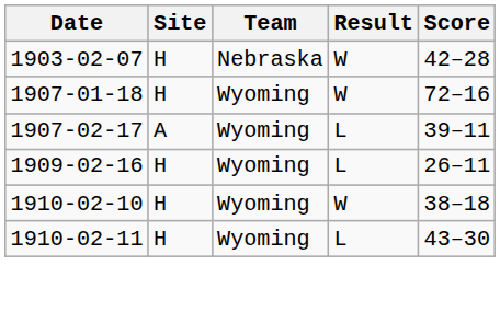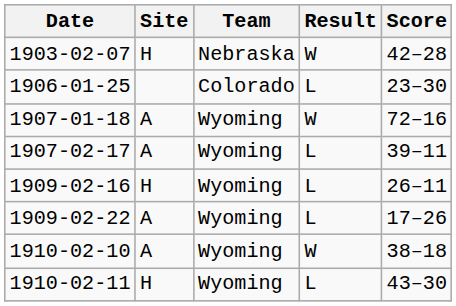+ row: 1906-01-25 | Colorado | L | 23–30
1907-01-18 | Site: H -> A
+ row: 1909-02-22 | A | Wyoming | L | 17–26
1910-02-10 | Site: H -> A
